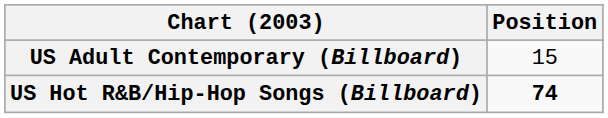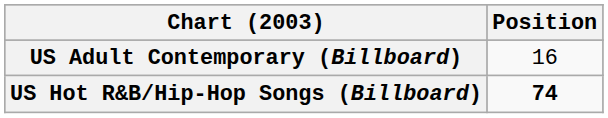US Adult Contemporary (Billboard) | Position: 15 -> 16
